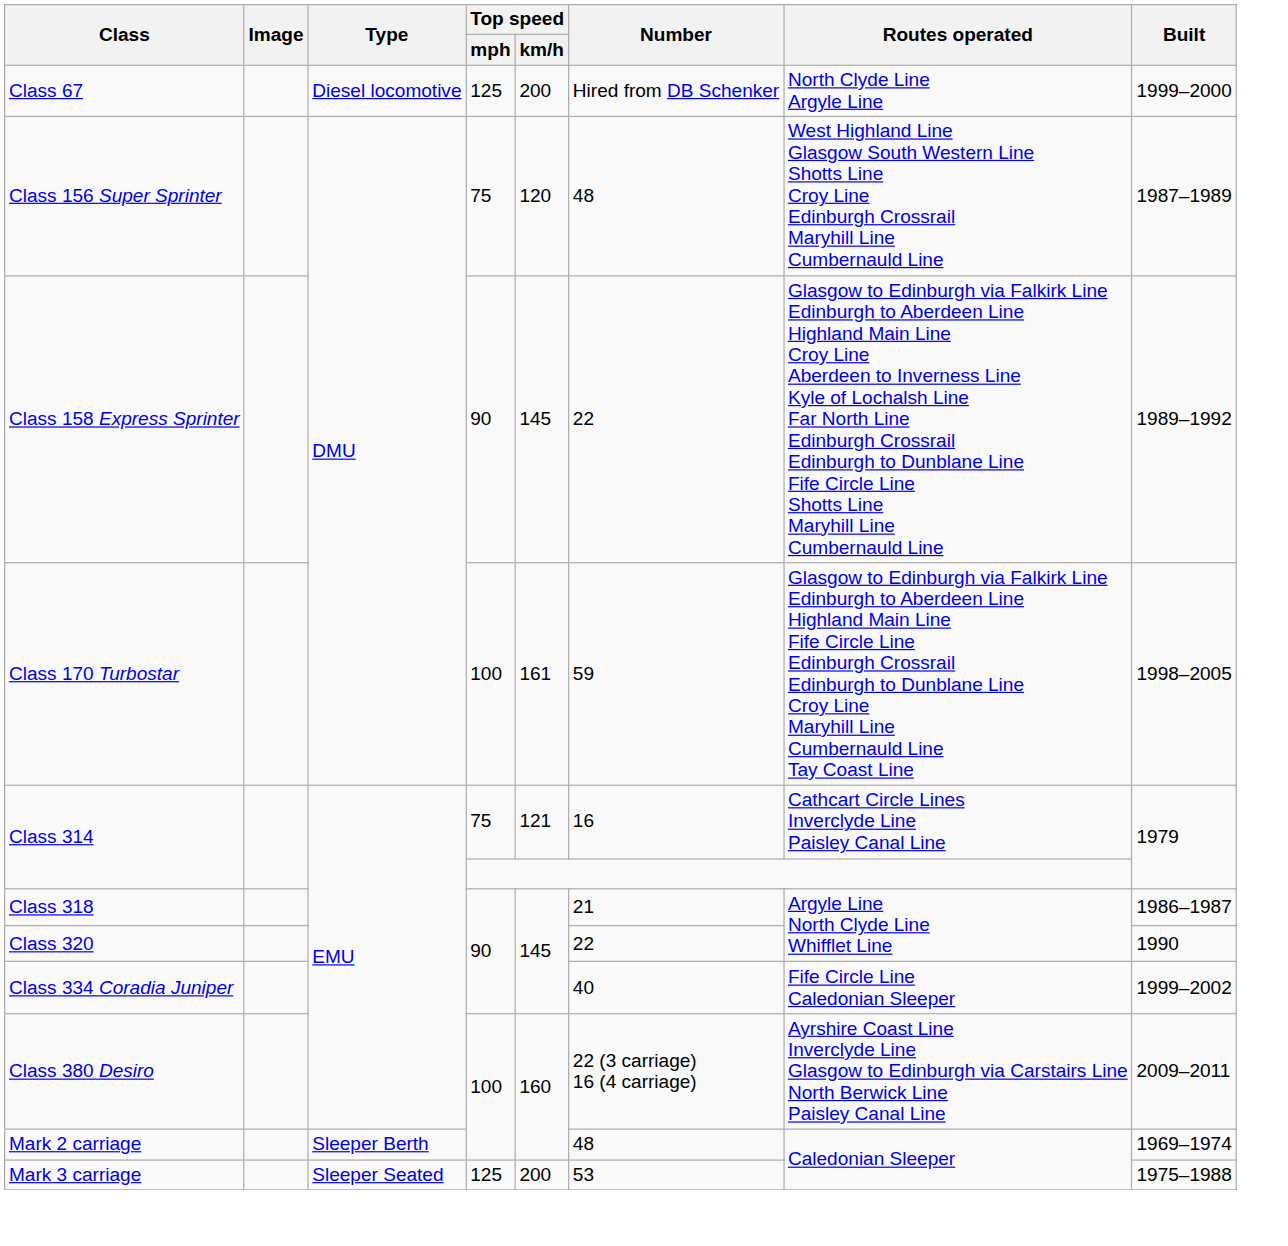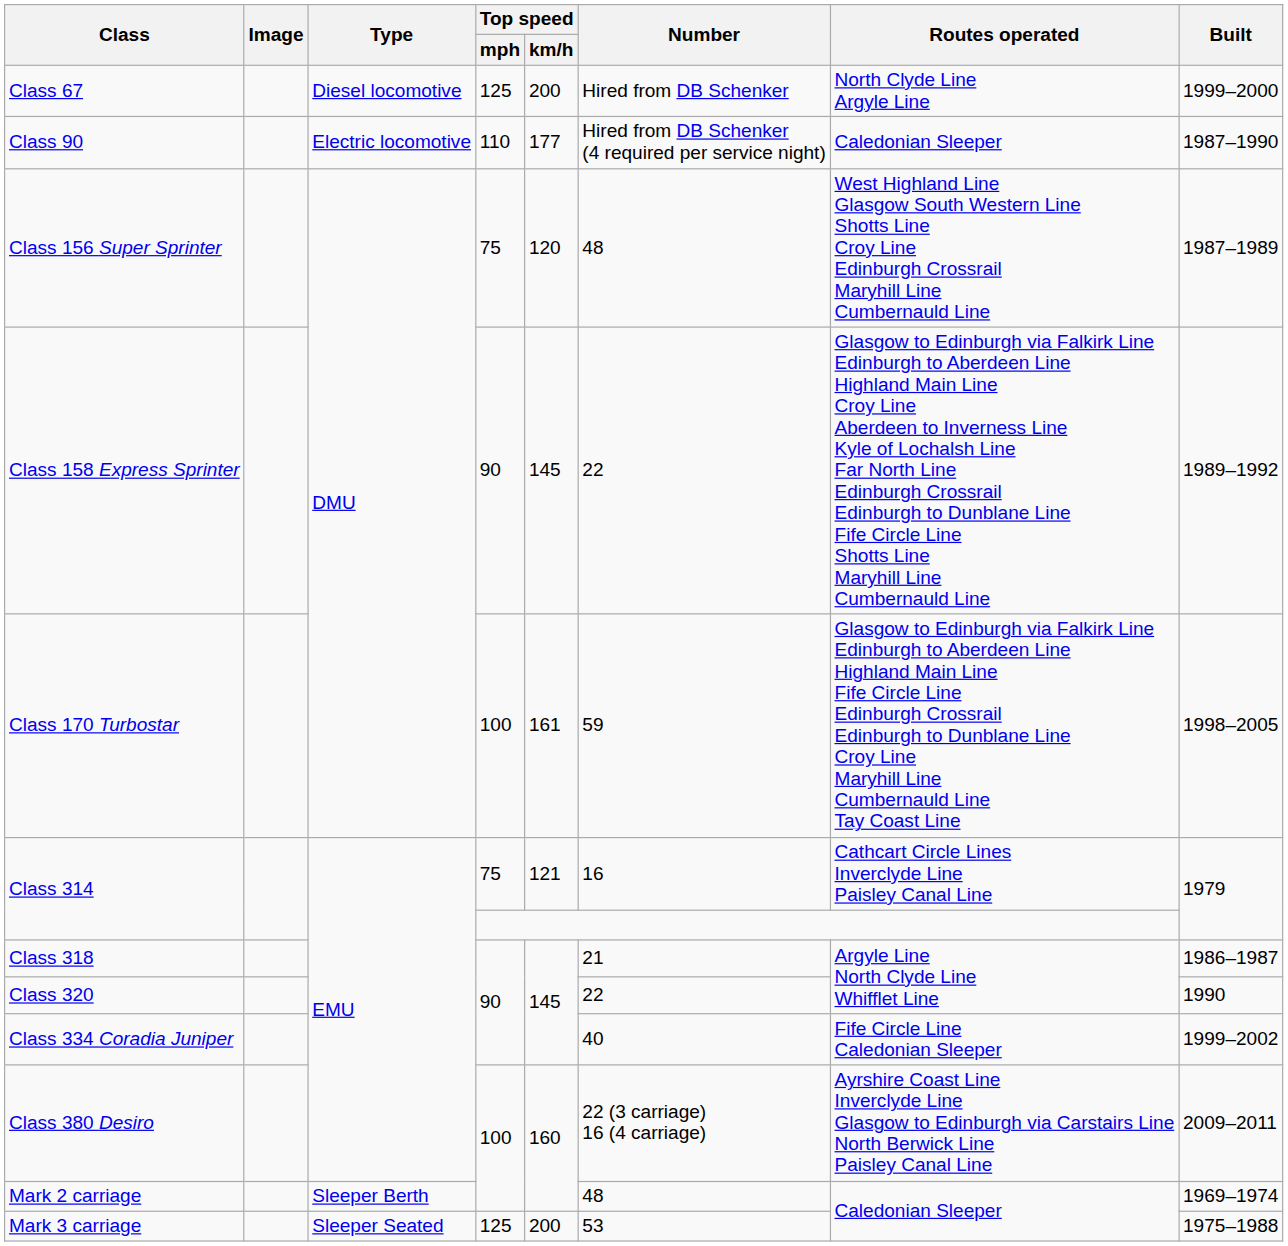+ row: Class 90 | Electric locomotive | 110 | 177 | Hired from DB Schenker (4 required per service night) | Caledonian Sleeper | 1987–1990
